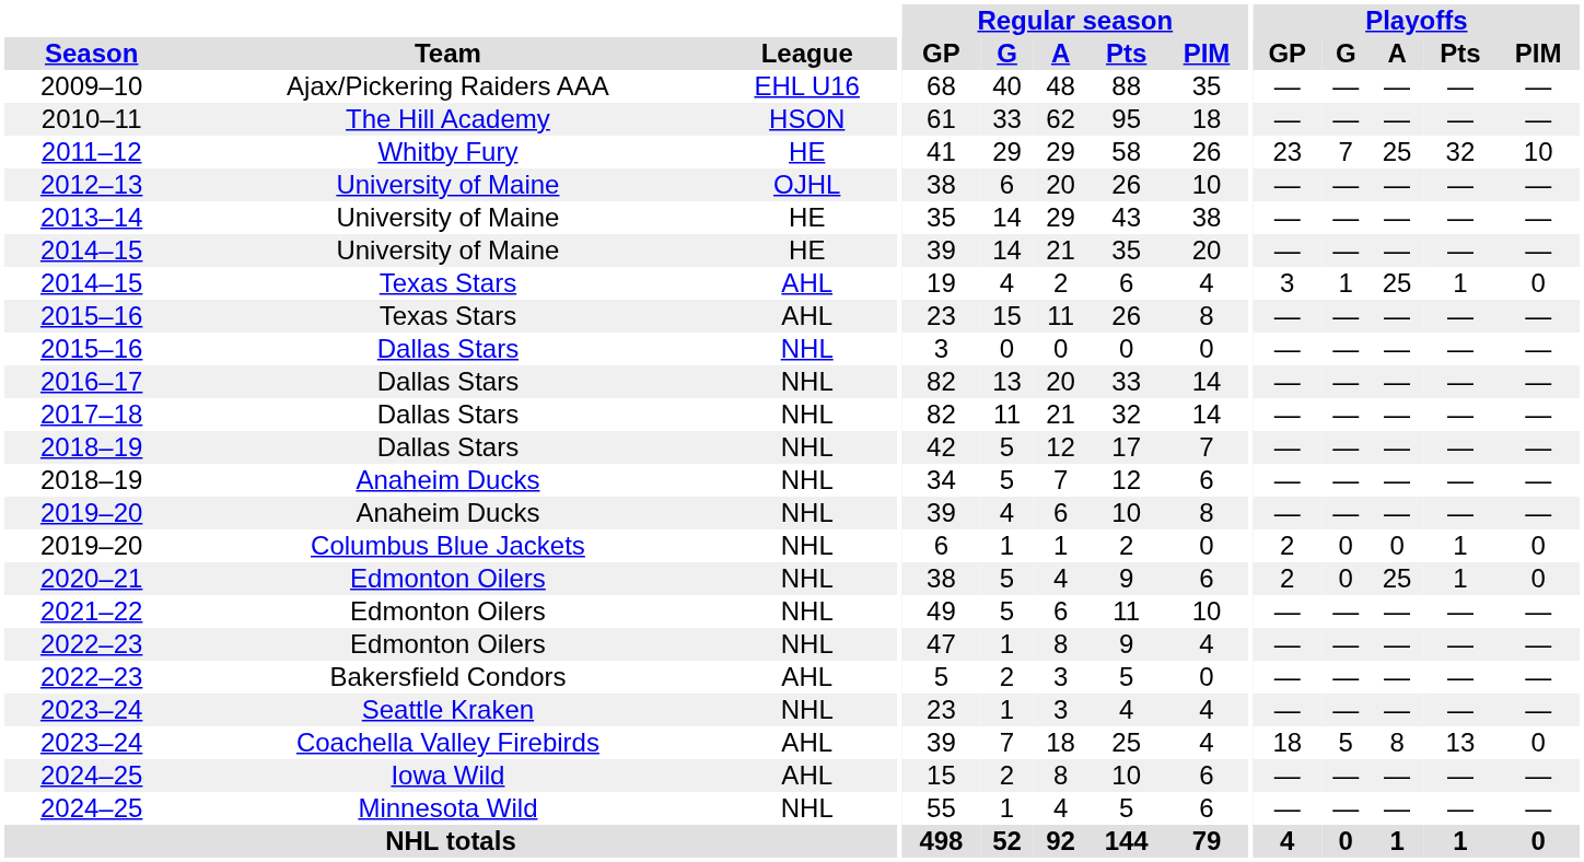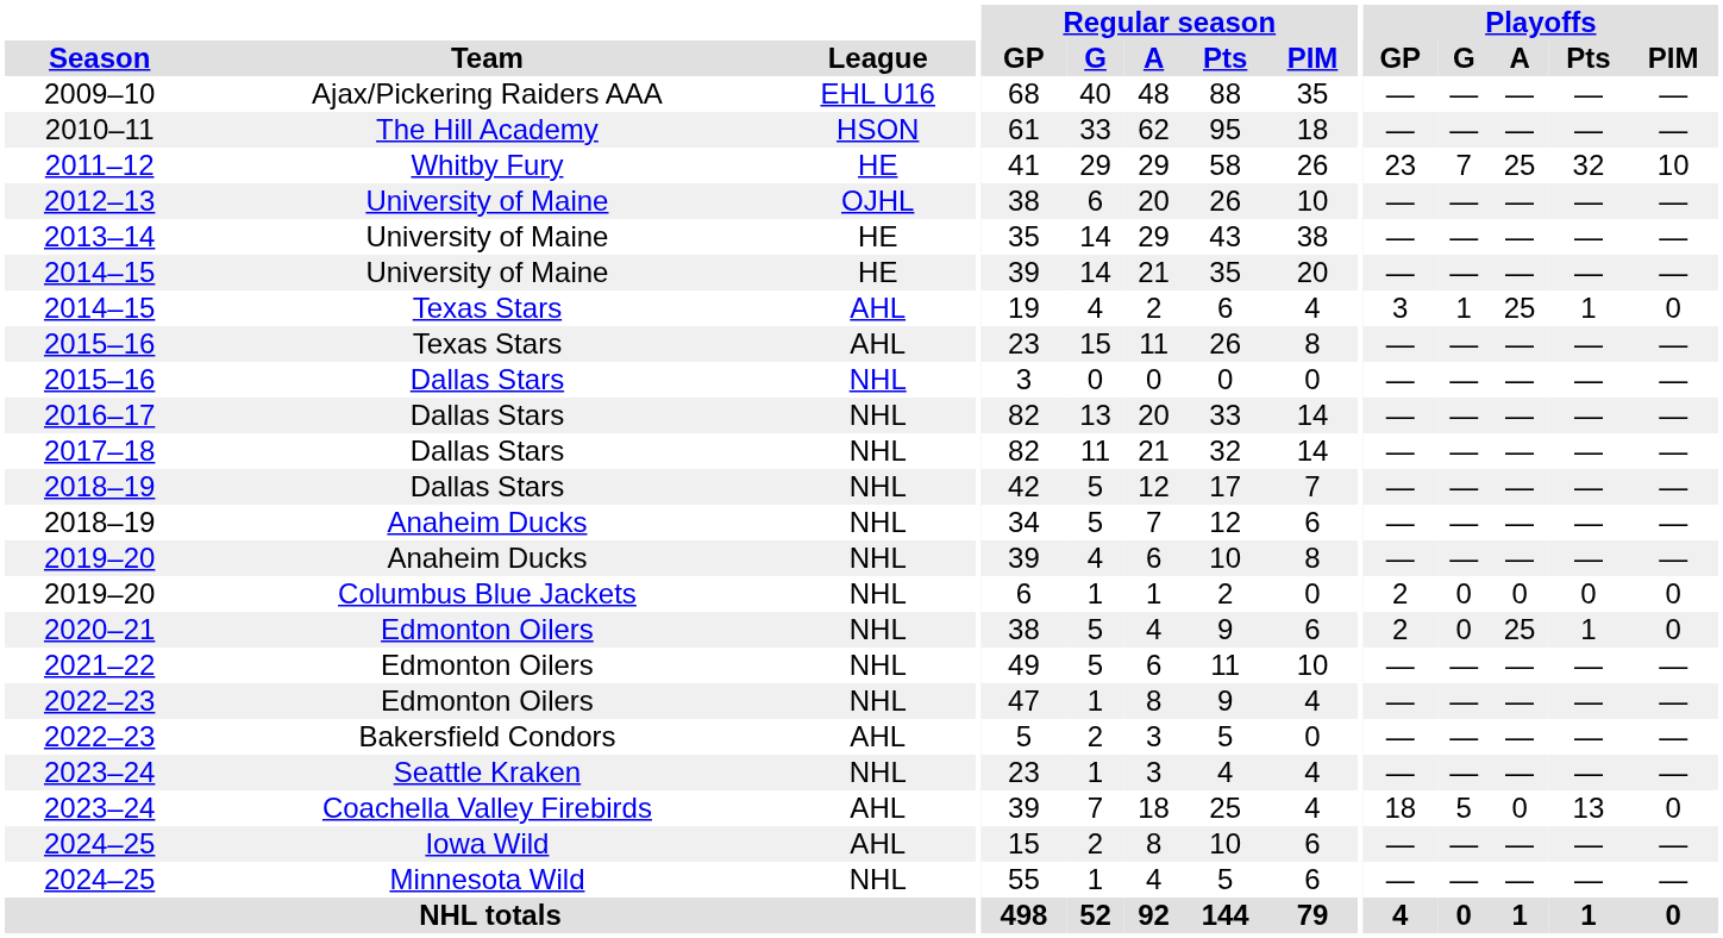2019–20 / Columbus Blue Jackets | Playoffs / Pts: 1 -> 0
2023–24 / Coachella Valley Firebirds | Playoffs / A: 8 -> 0
